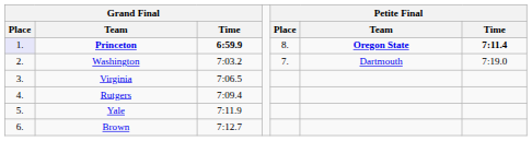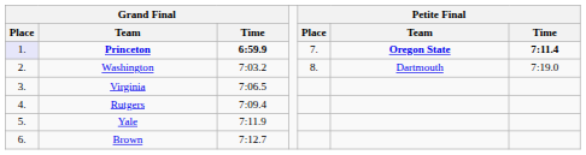Princeton | Petite Final / Place: 8. -> 7.
Washington | Petite Final / Place: 7. -> 8.
